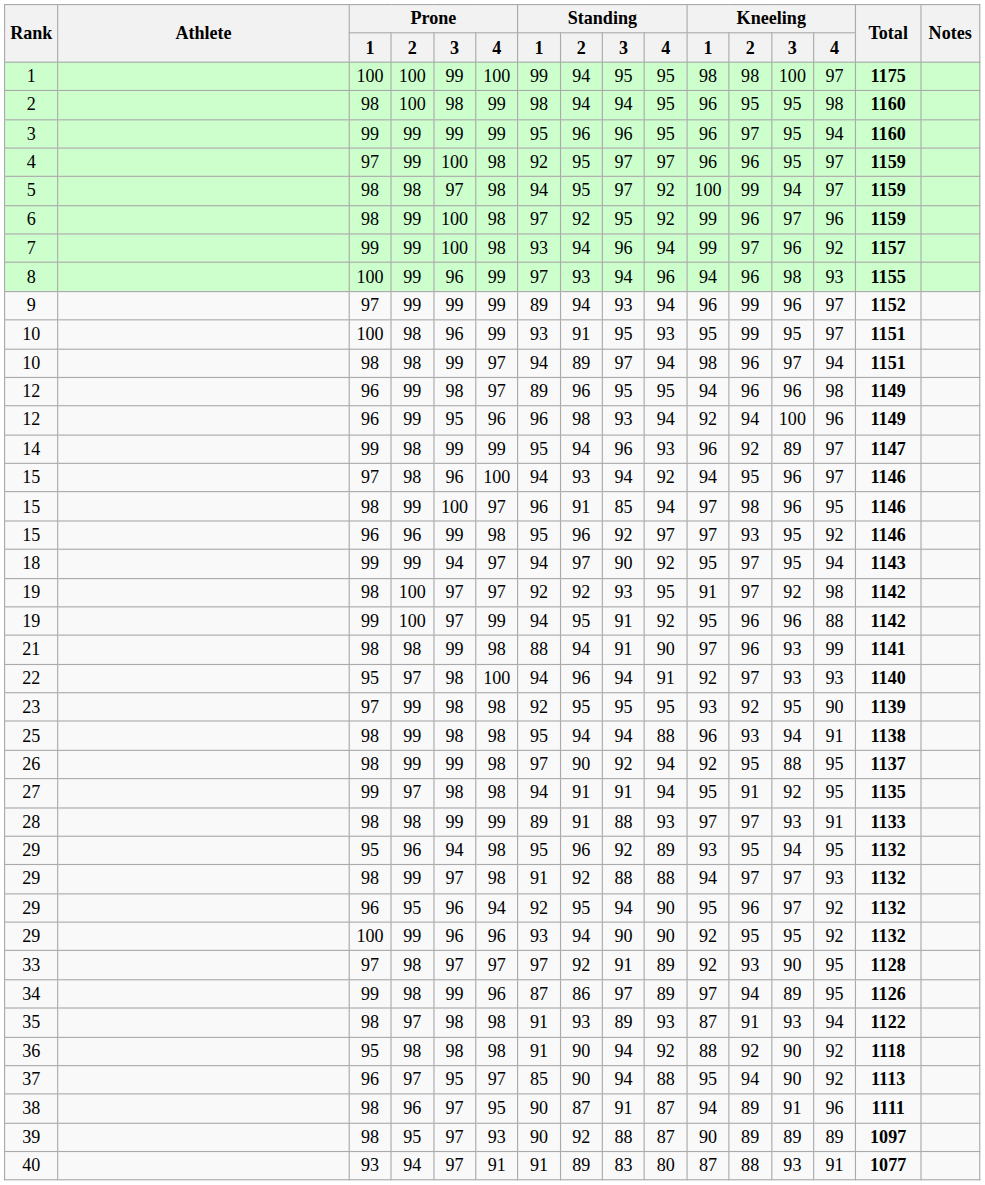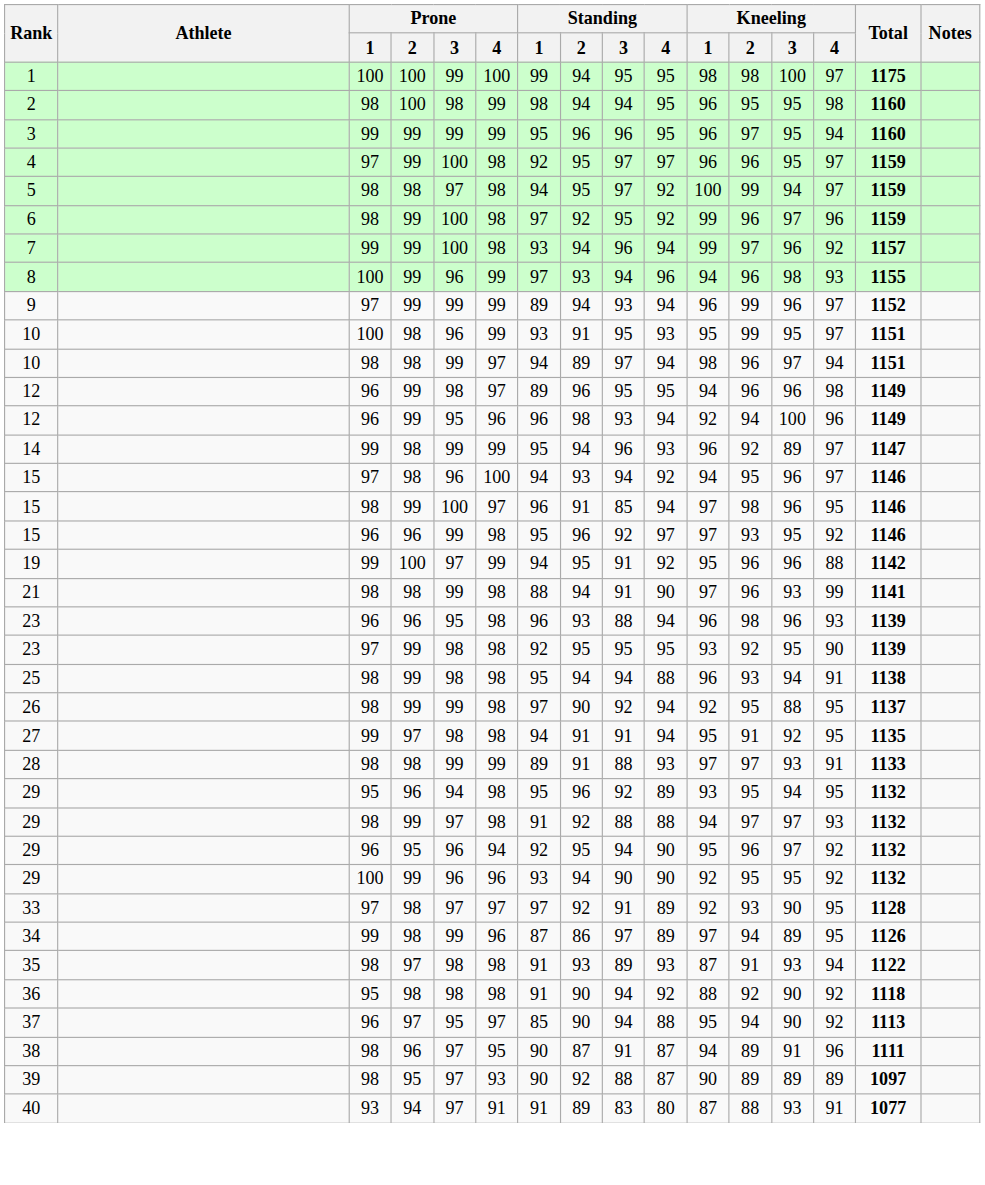- row: 18 | 99 | 99 | 94 | 97 | 94 | 97 | 90 | 92 | 95 | 97 | 95 | 94 | 1143
- row: 19 | 98 | 100 | 97 | 97 | 92 | 92 | 93 | 95 | 91 | 97 | 92 | 98 | 1142
- row: 22 | 95 | 97 | 98 | 100 | 94 | 96 | 94 | 91 | 92 | 97 | 93 | 93 | 1140
+ row: 23 | 96 | 96 | 95 | 98 | 96 | 93 | 88 | 94 | 96 | 98 | 96 | 93 | 1139
